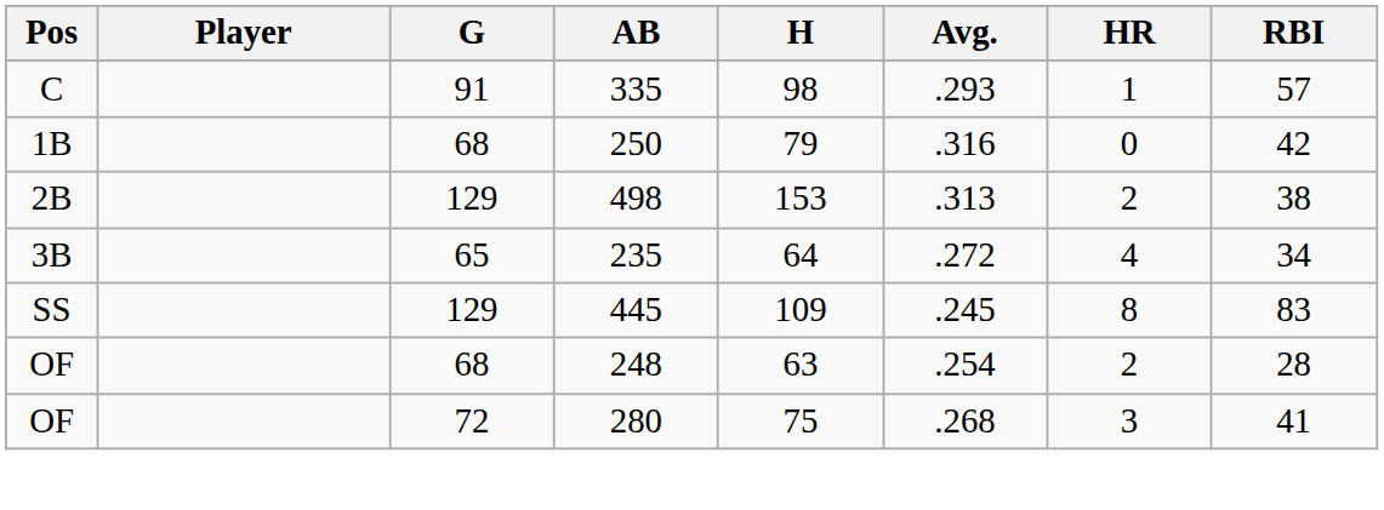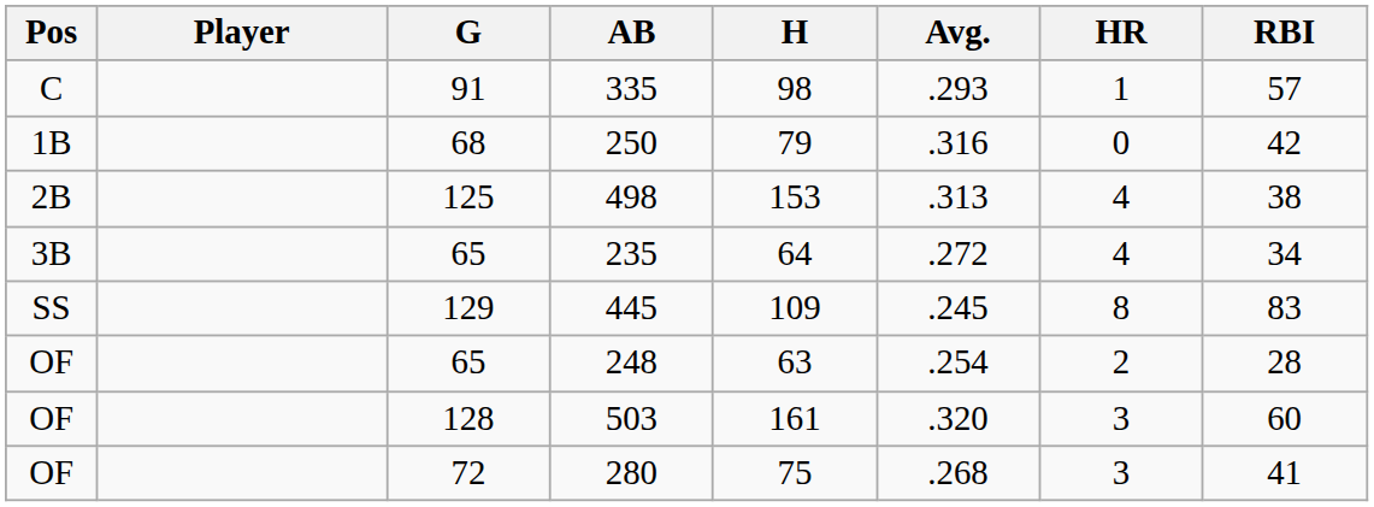498 | G: 129 -> 125
498 | HR: 2 -> 4
248 | G: 68 -> 65
+ row: OF | 128 | 503 | 161 | .320 | 3 | 60
